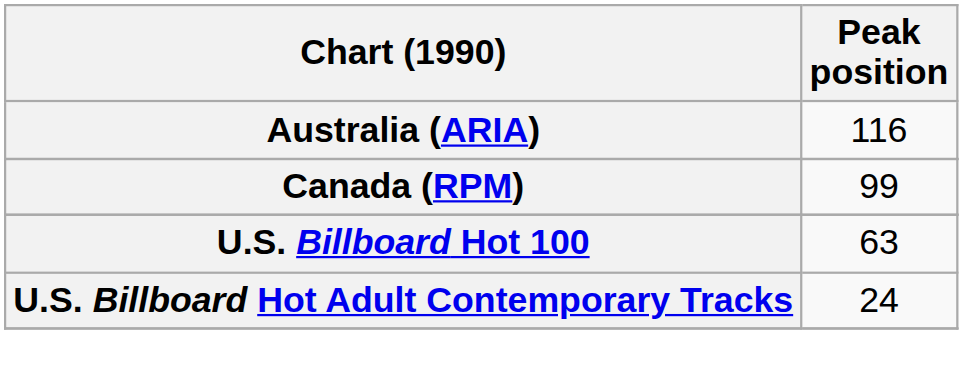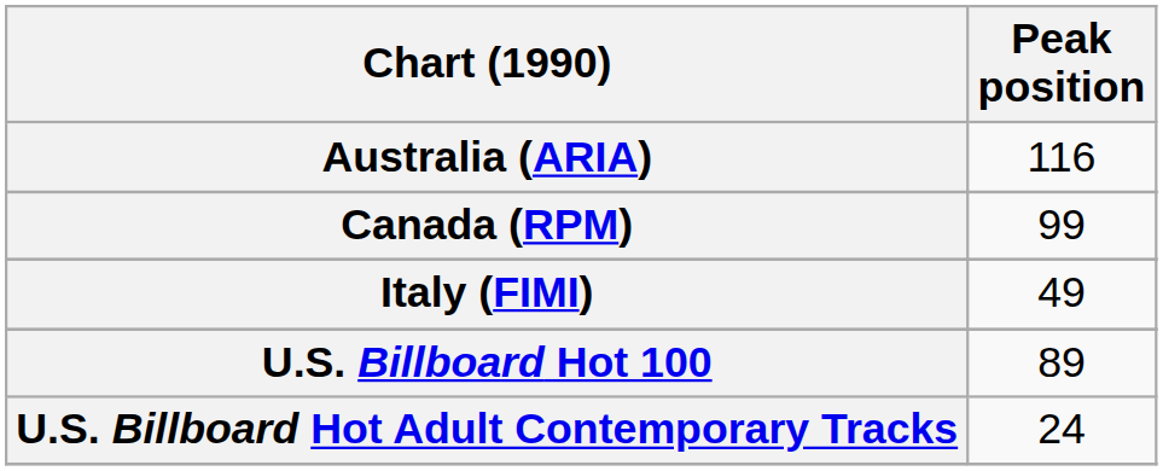+ row: Italy (FIMI) | 49
U.S. Billboard Hot 100 | Peak position: 63 -> 89
